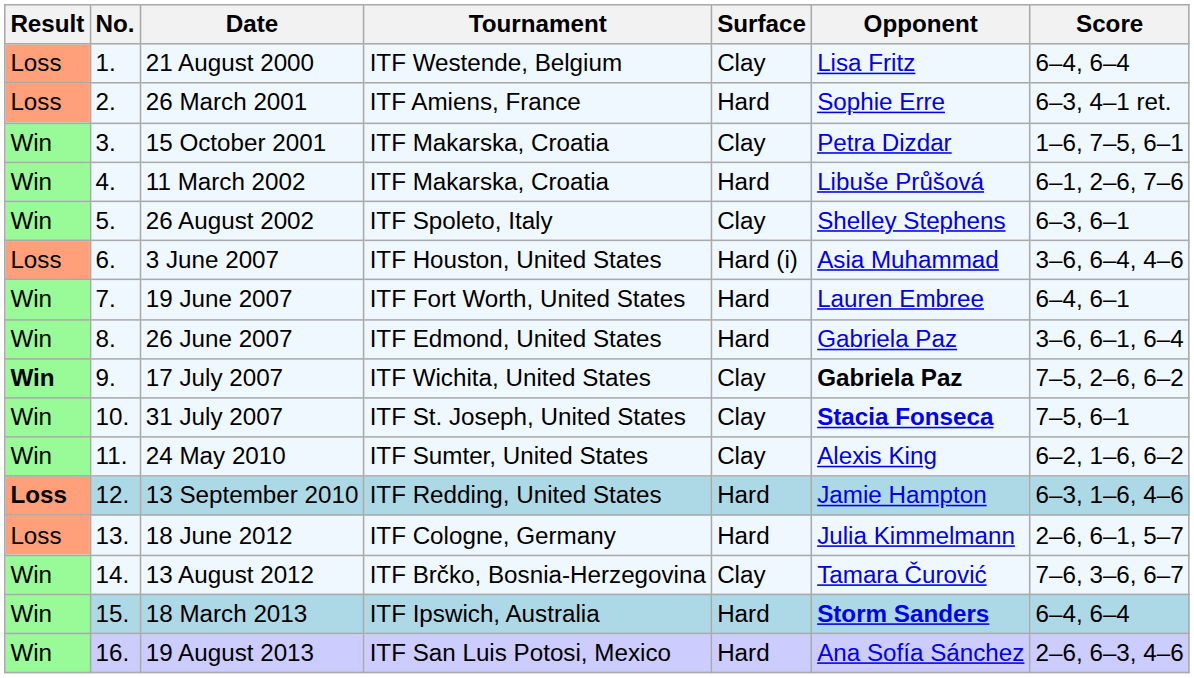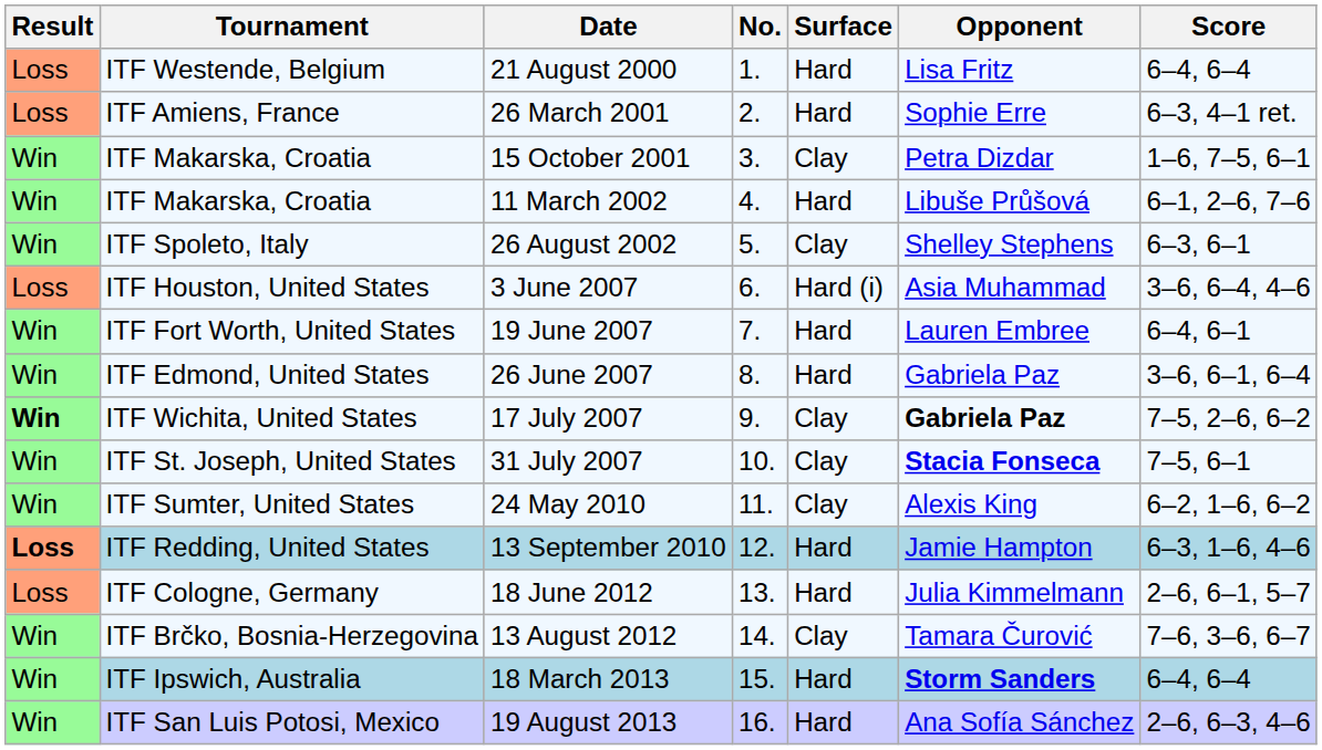columns swapped: No. <-> Tournament
21 August 2000 | Surface: Clay -> Hard
